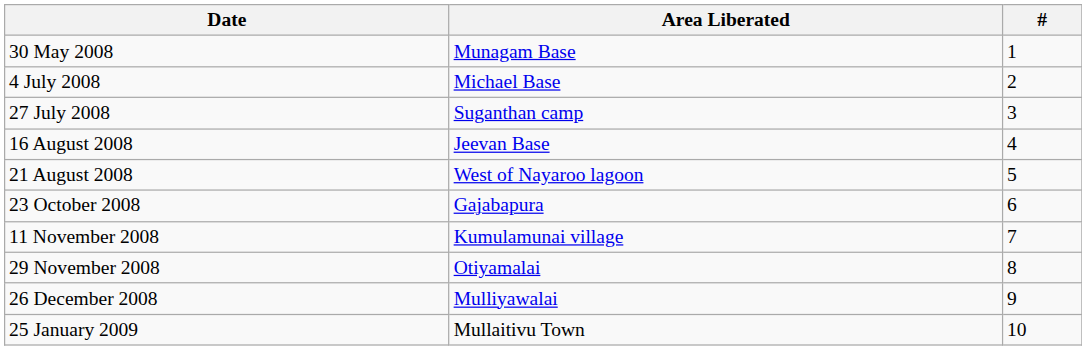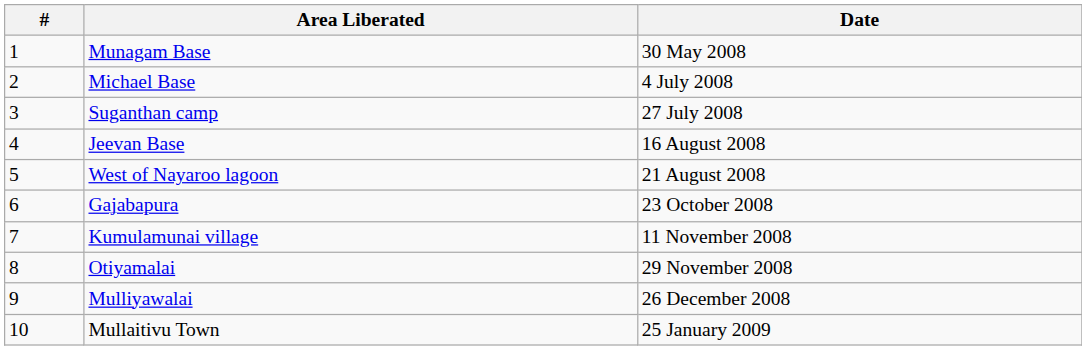columns swapped: # <-> Date
